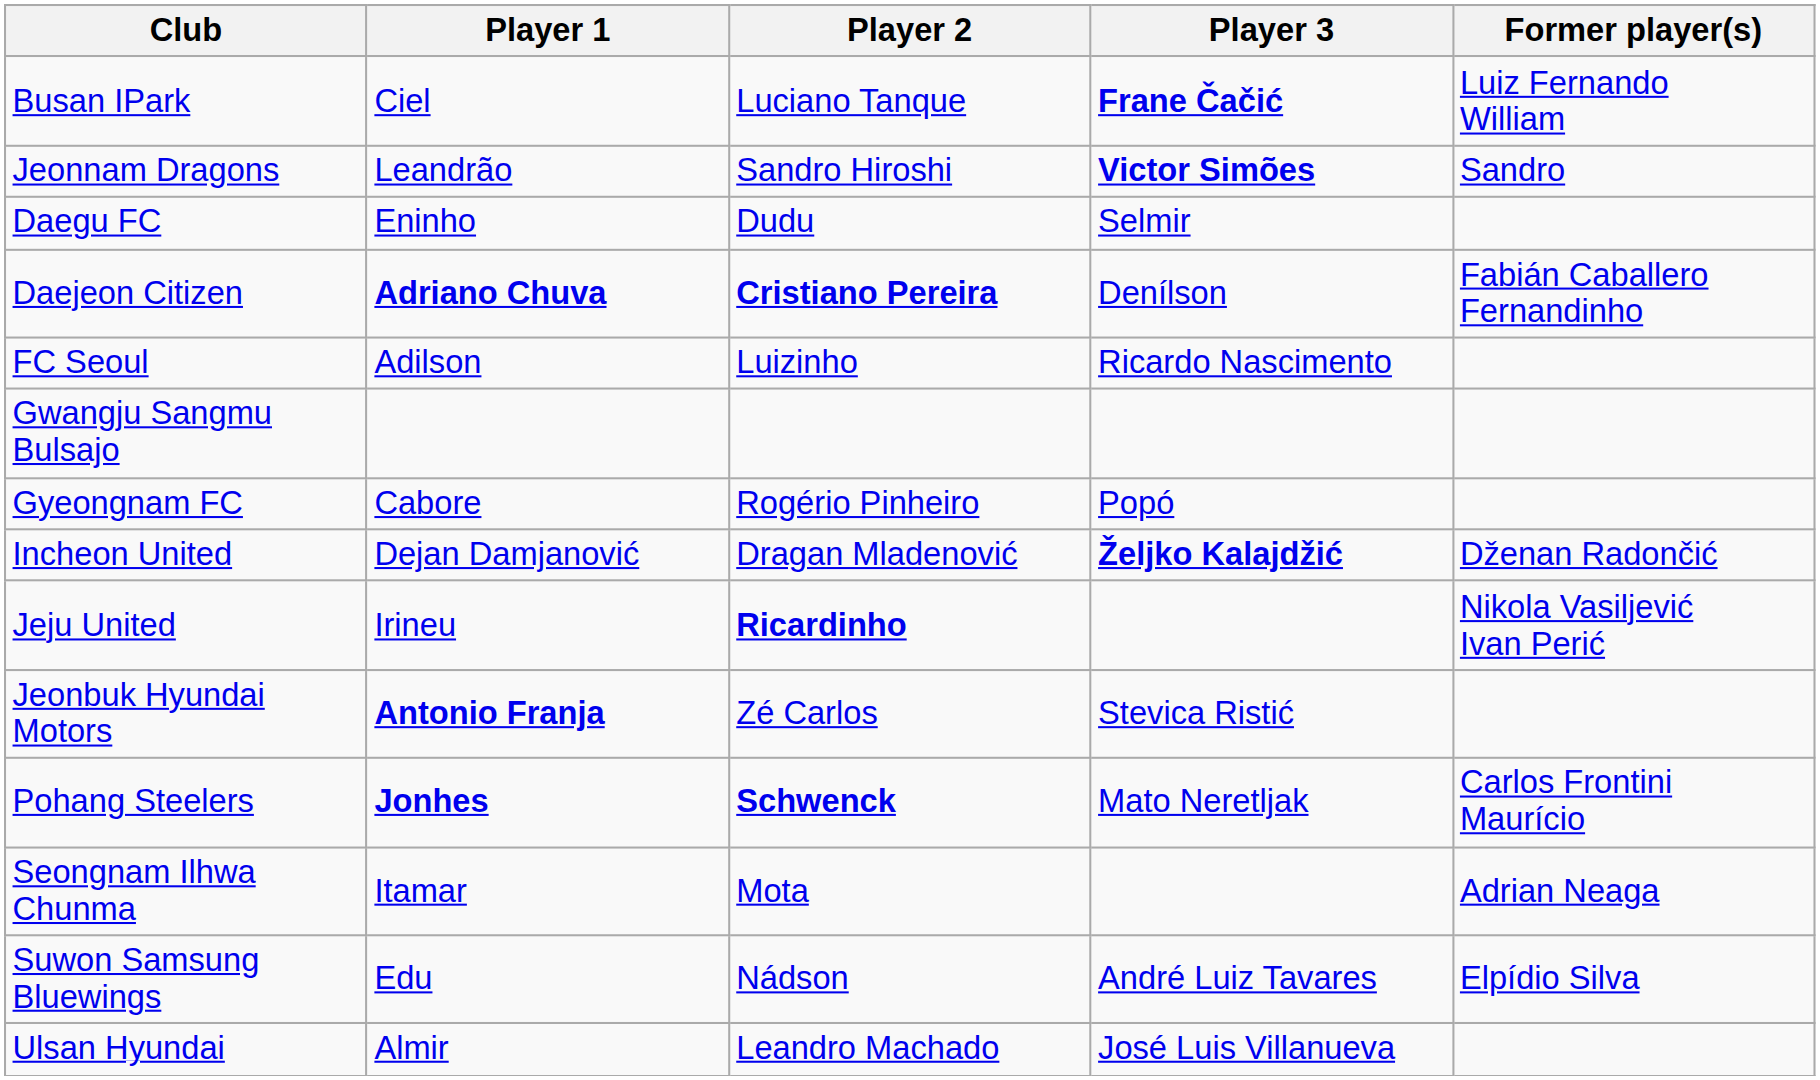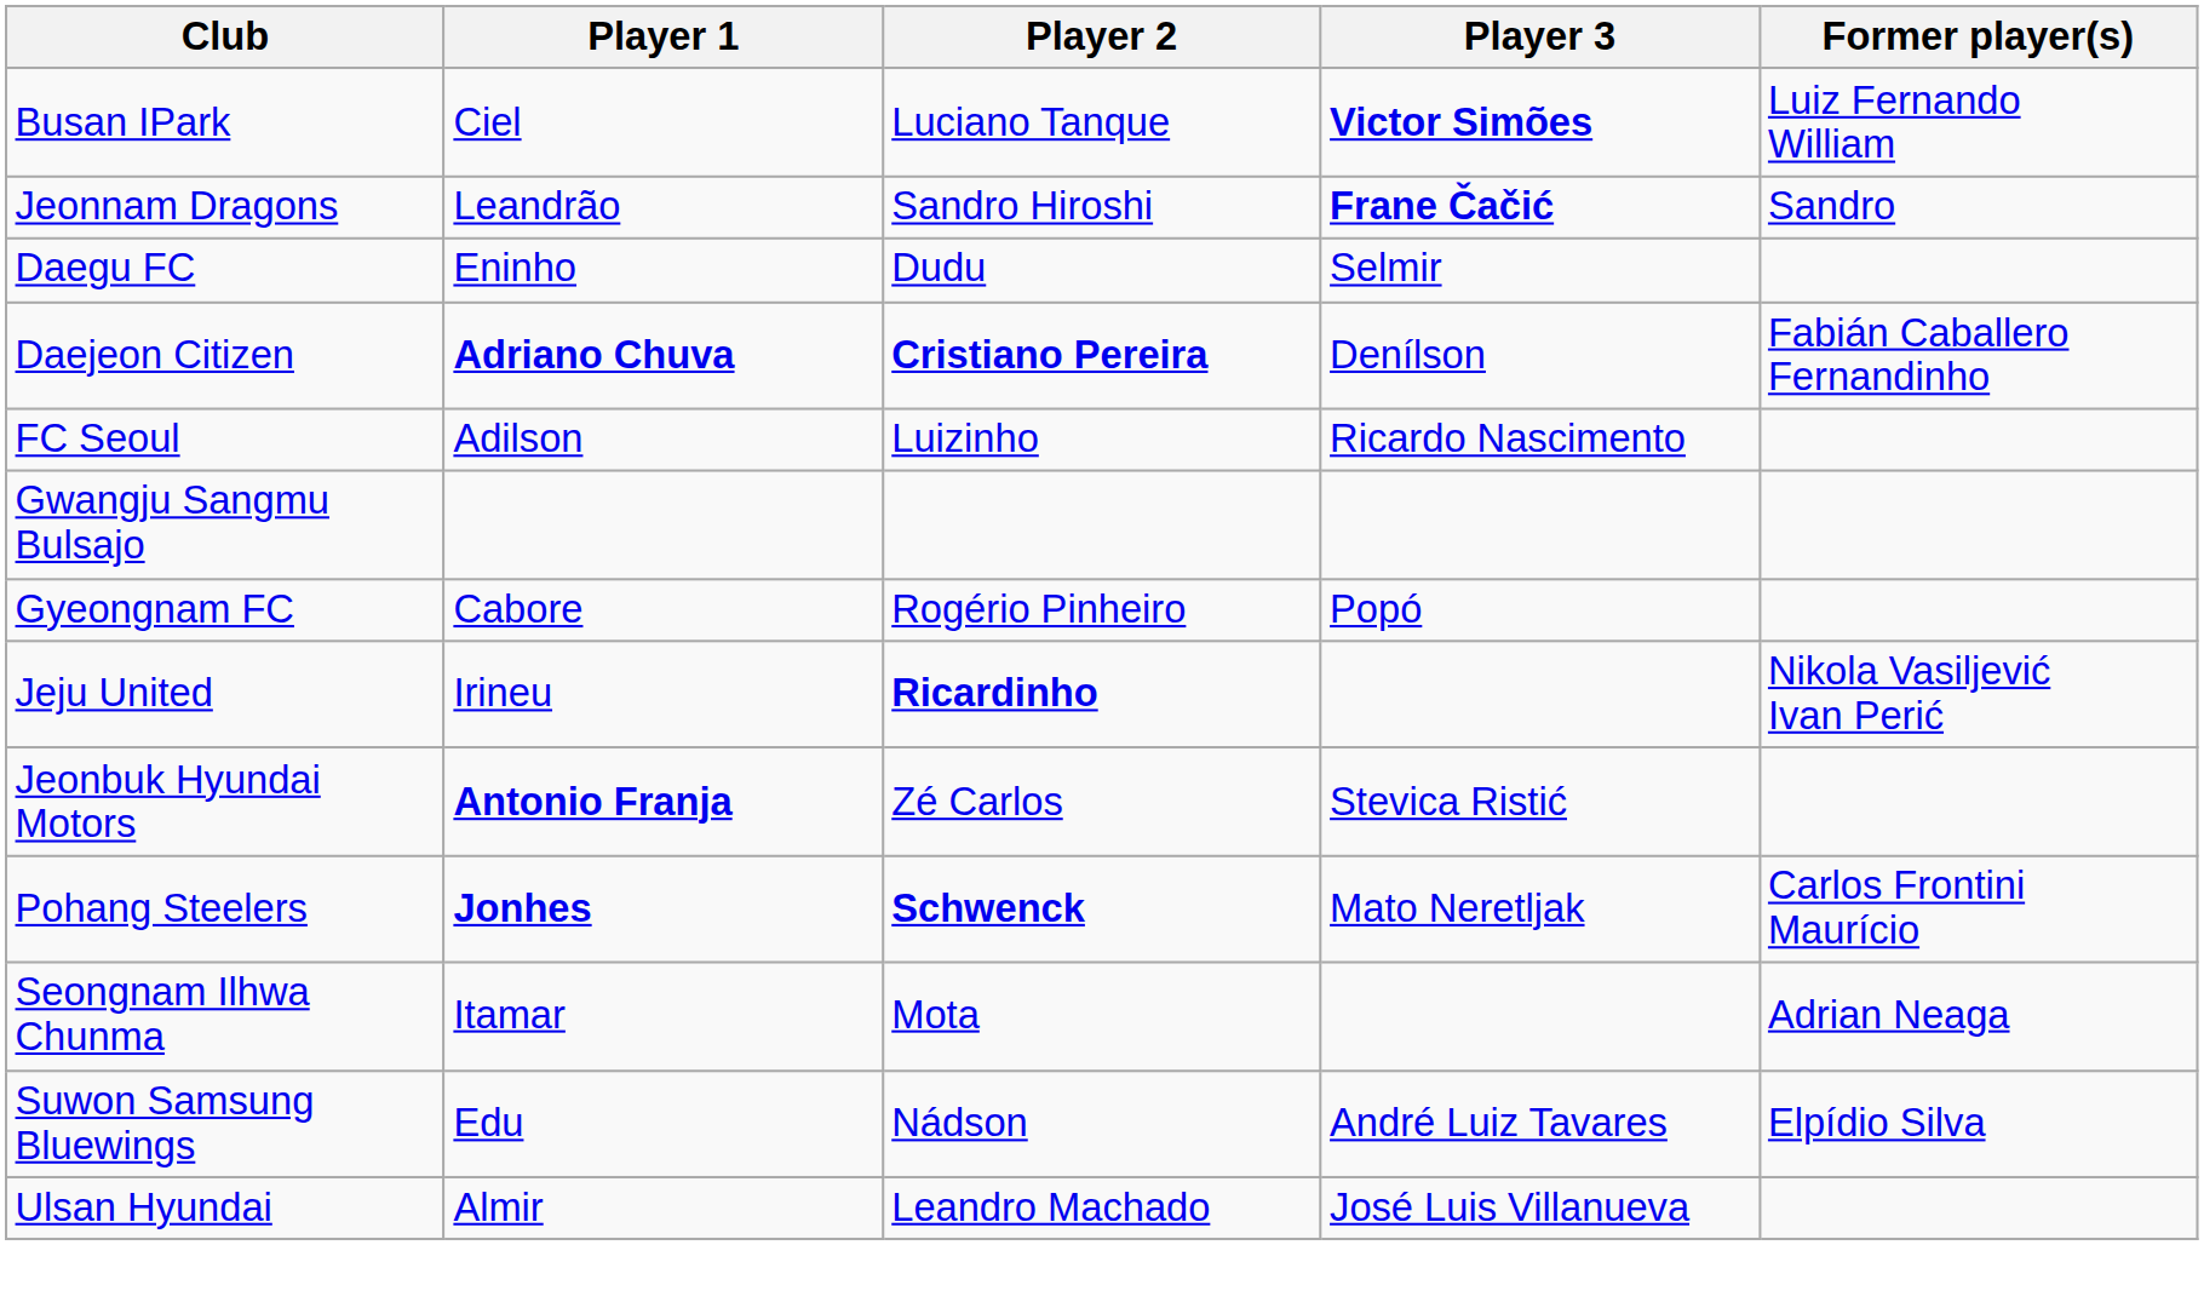Busan IPark | Player 3: Frane Čačić -> Victor Simões
Jeonnam Dragons | Player 3: Victor Simões -> Frane Čačić
- row: Incheon United | Dejan Damjanović | Dragan Mladenović | Željko Kalajdžić | Dženan Radončić
